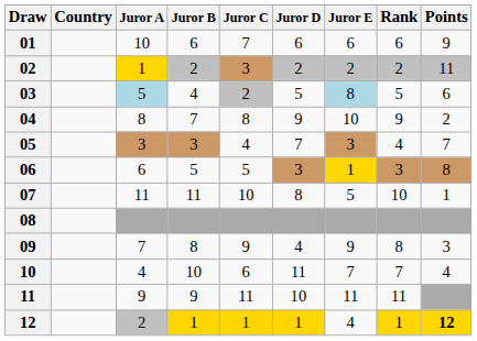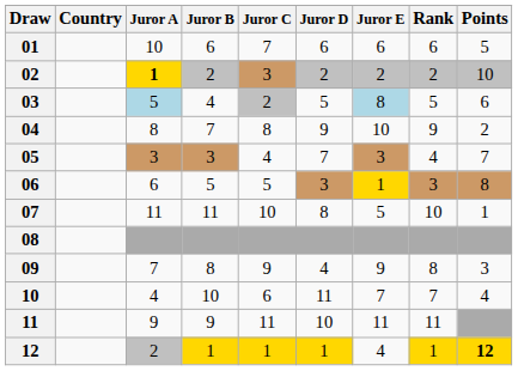01 | Points: 9 -> 5
02 | Juror A: normal -> bold
02 | Points: 11 -> 10
